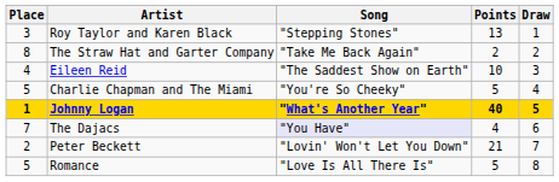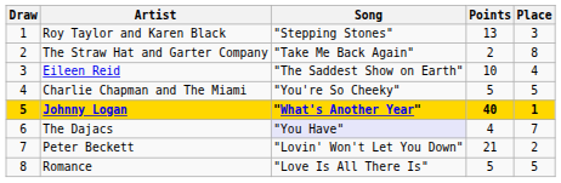columns swapped: Draw <-> Place
